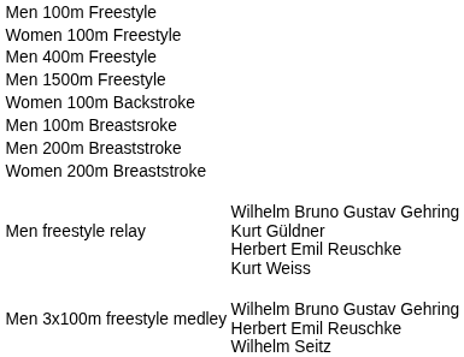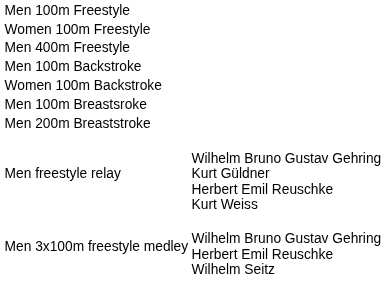- row: Men 1500m Freestyle
+ row: Men 100m Backstroke
- row: Women 200m Breaststroke
